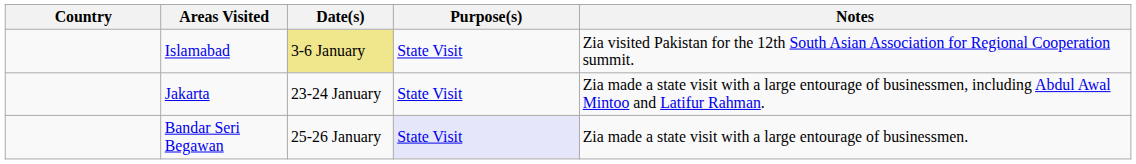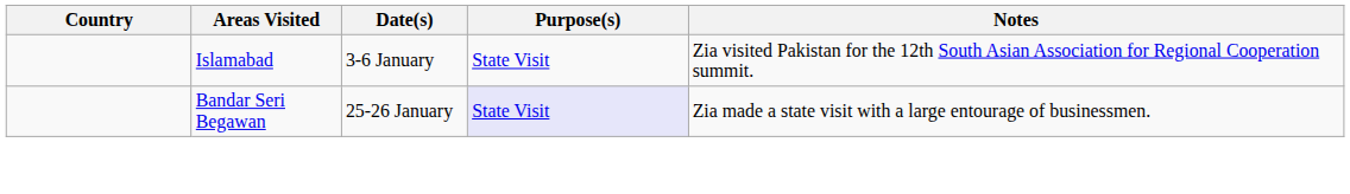Islamabad | Date(s): khaki background -> no background
- row: Jakarta | 23-24 January | State Visit | Zia made a state visit with a large entourage of businessmen, including Abdul Awal Mintoo and Latifur Rahman.
